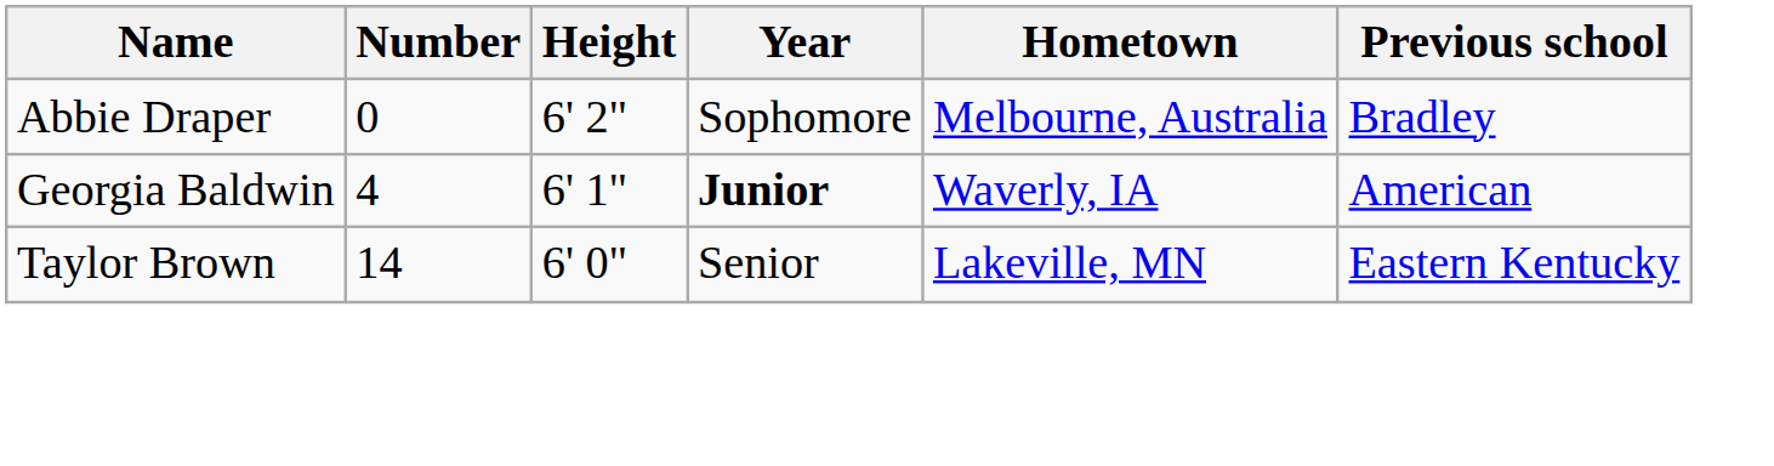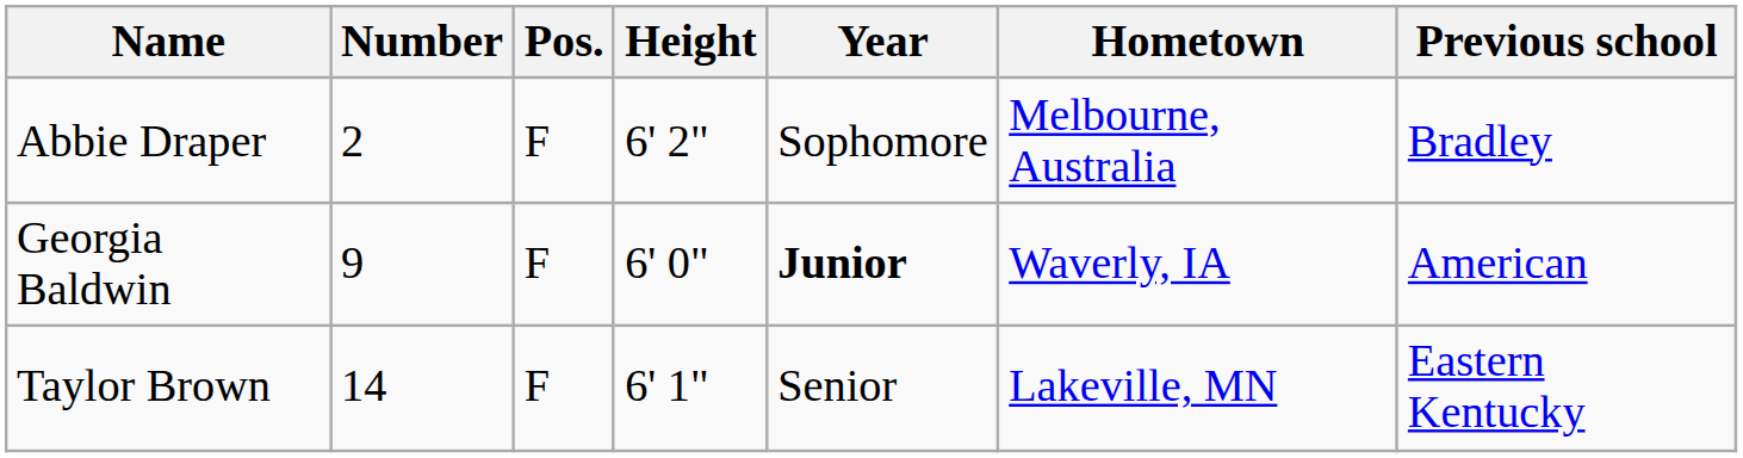+ column: Pos. | F | F | F
Abbie Draper | Number: 0 -> 2
Georgia Baldwin | Number: 4 -> 9
Georgia Baldwin | Height: 6' 1" -> 6' 0"
Taylor Brown | Height: 6' 0" -> 6' 1"
